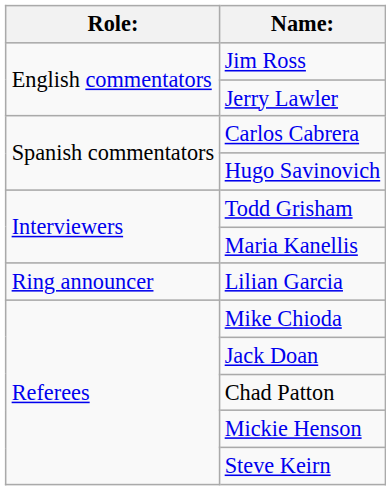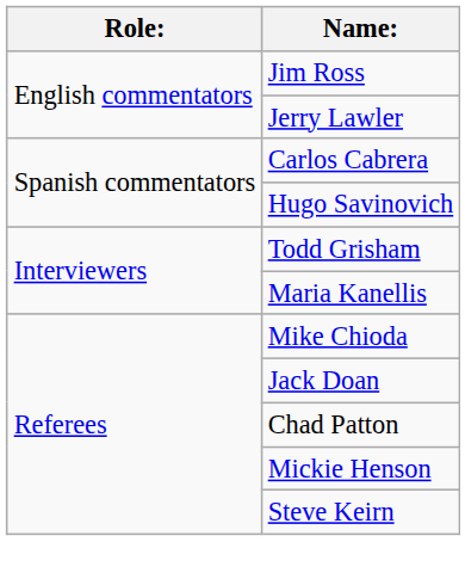- row: Ring announcer | Lilian Garcia
